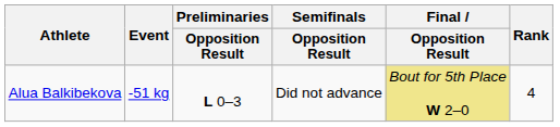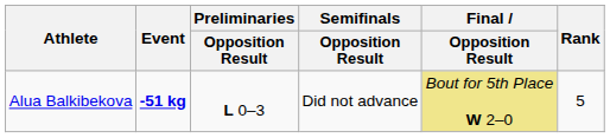Alua Balkibekova | Event: normal -> bold
Alua Balkibekova | Rank: 4 -> 5
